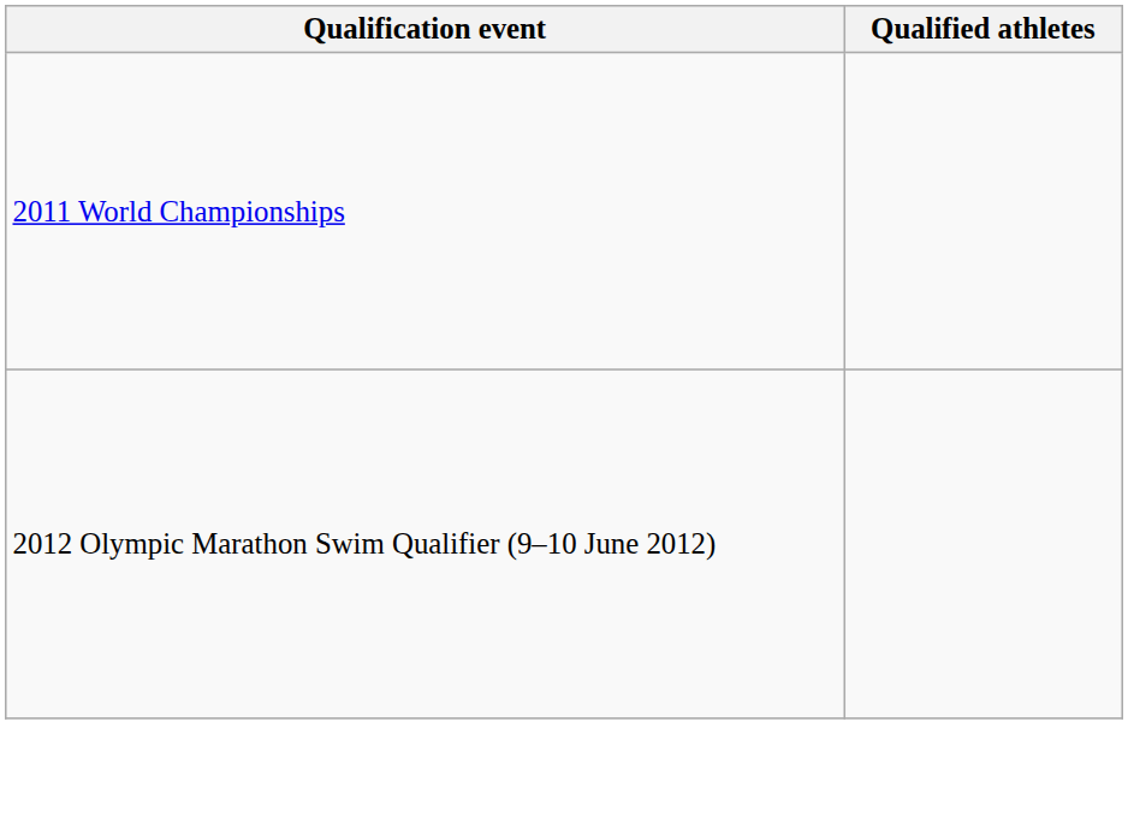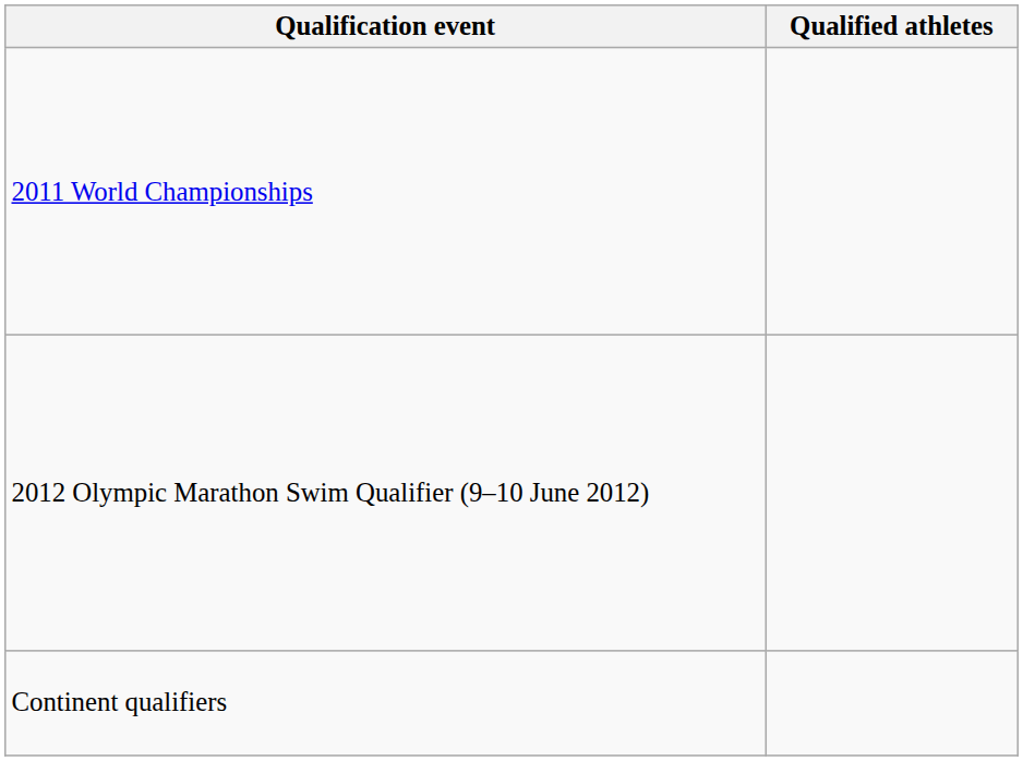+ row: Continent qualifiers
